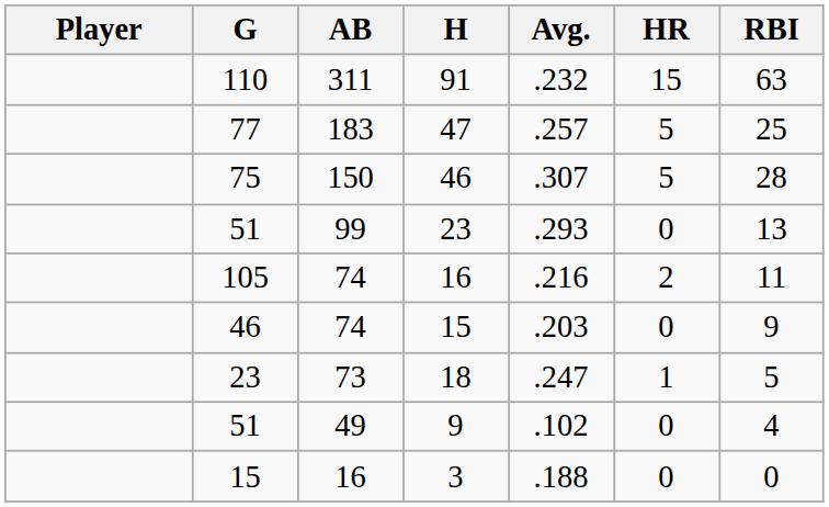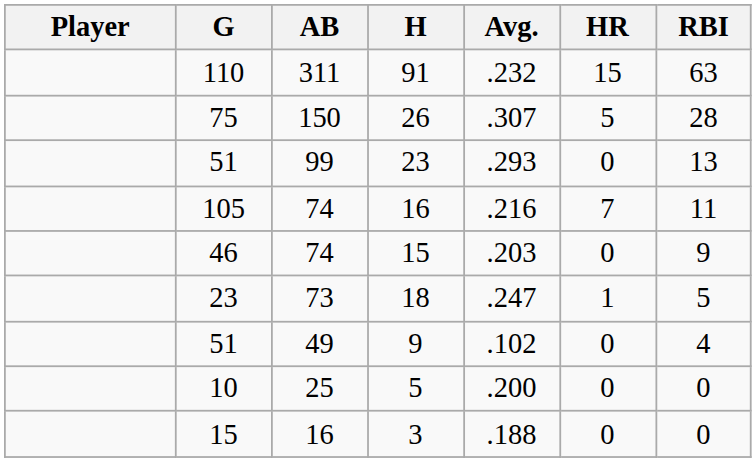- row: 77 | 183 | 47 | .257 | 5 | 25
75 | H: 46 -> 26
105 | HR: 2 -> 7
+ row: 10 | 25 | 5 | .200 | 0 | 0
